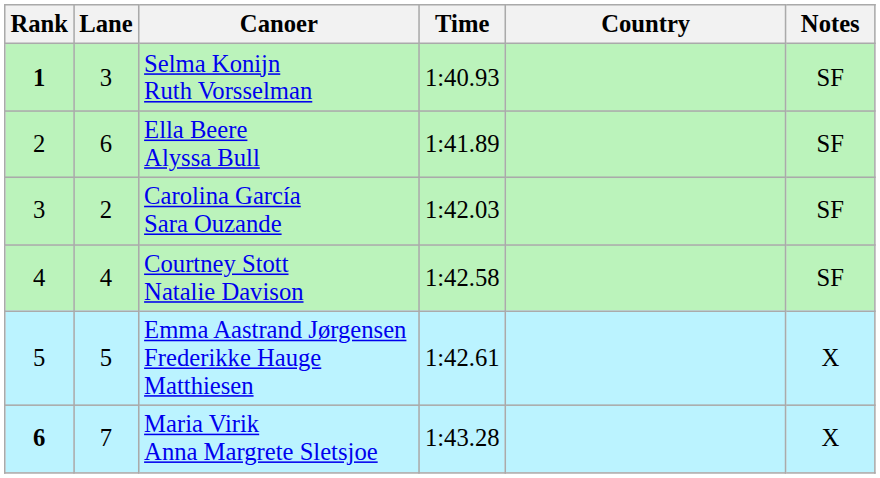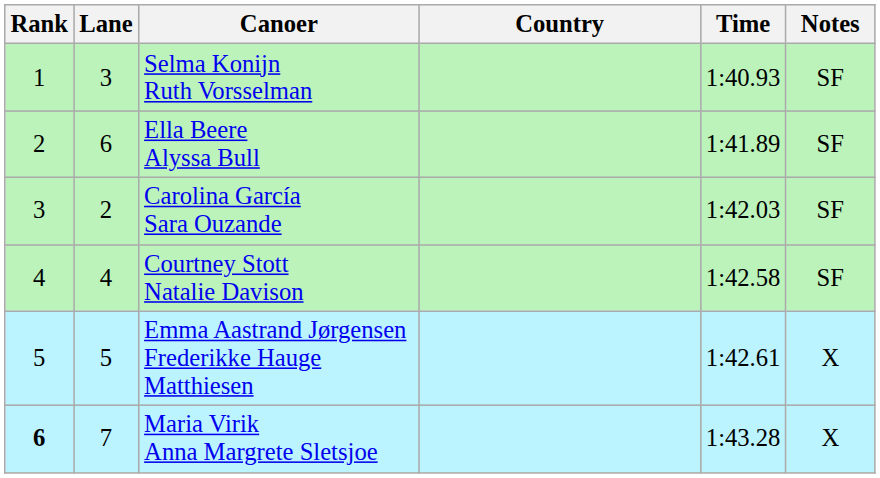columns swapped: Country <-> Time
Selma Konijn Ruth Vorsselman | Rank: bold -> normal
